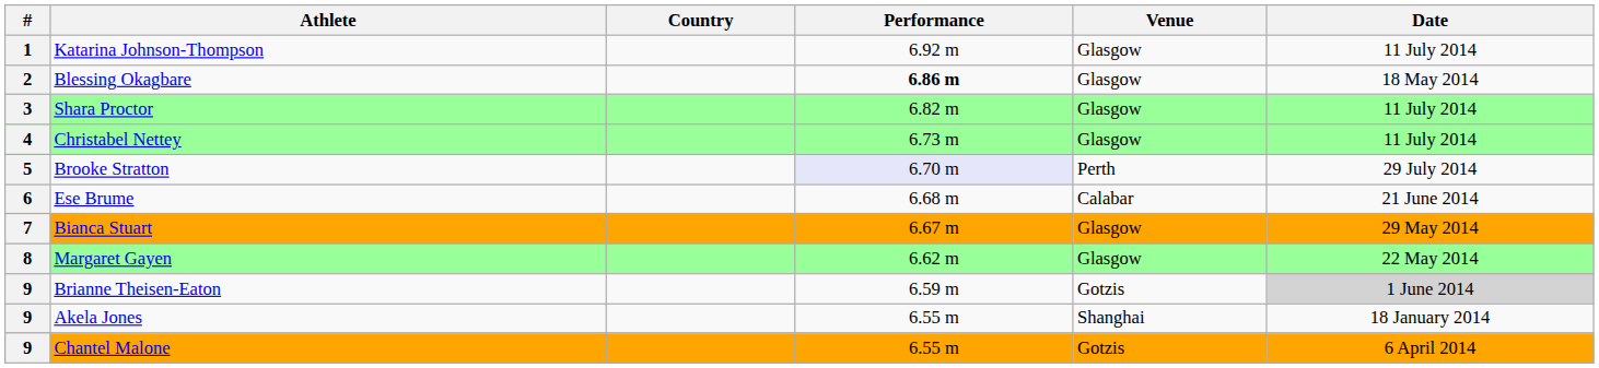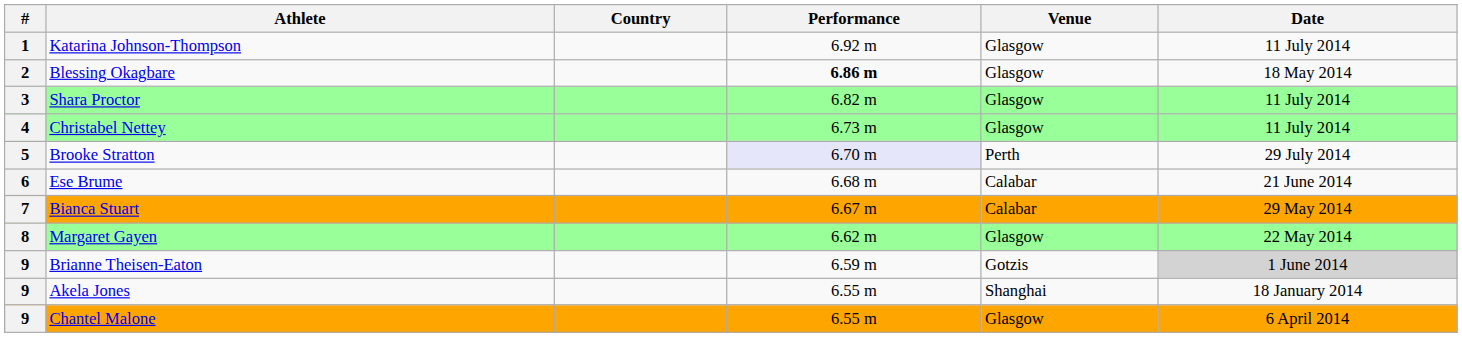Bianca Stuart | Venue: Glasgow -> Calabar
Chantel Malone | Venue: Gotzis -> Glasgow
